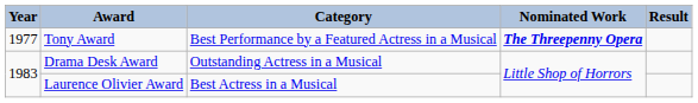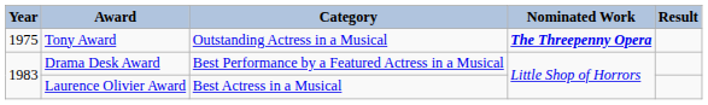Tony Award | Year: 1977 -> 1975
Tony Award | Category: Best Performance by a Featured Actress in a Musical -> Outstanding Actress in a Musical
Drama Desk Award | Category: Outstanding Actress in a Musical -> Best Performance by a Featured Actress in a Musical
